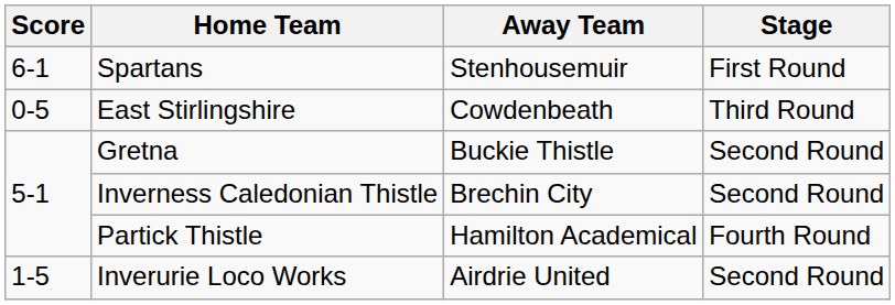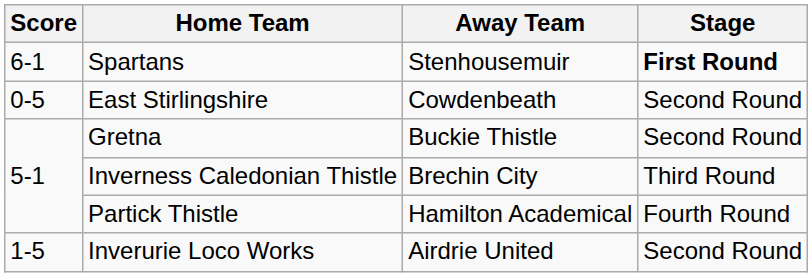Spartans | Stage: normal -> bold
East Stirlingshire | Stage: Third Round -> Second Round
Inverness Caledonian Thistle | Stage: Second Round -> Third Round
